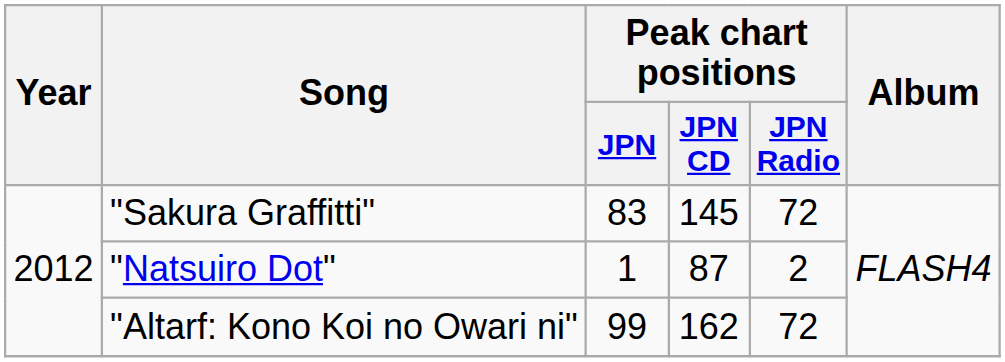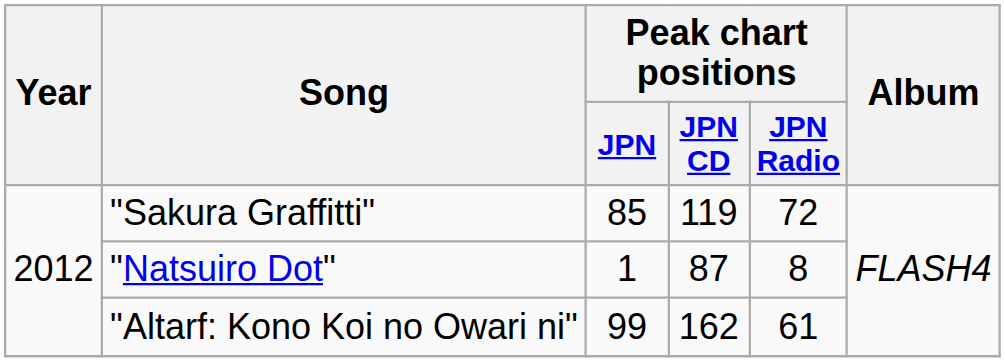"Sakura Graffitti" | Peak chart positions / JPN: 83 -> 85
"Sakura Graffitti" | Peak chart positions / JPN CD: 145 -> 119
"Natsuiro Dot" | Peak chart positions / JPN Radio: 2 -> 8
"Altarf: Kono Koi no Owari ni" | Peak chart positions / JPN Radio: 72 -> 61
